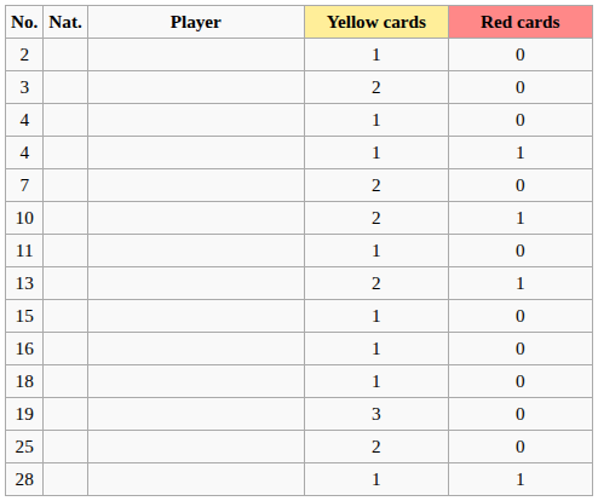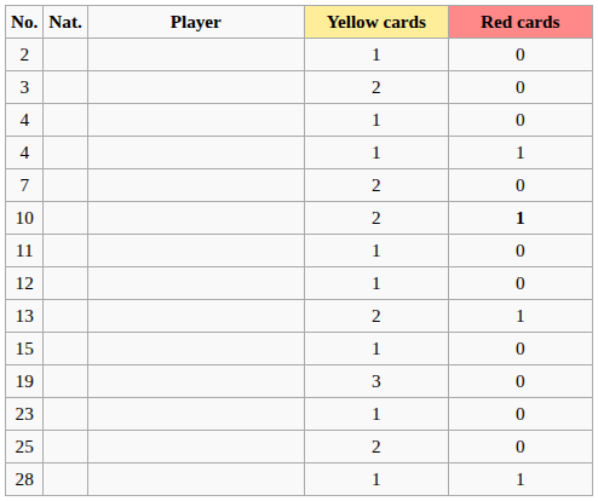10 | Red cards: normal -> bold
+ row: 12 | 1 | 0
- row: 16 | 1 | 0
- row: 18 | 1 | 0
+ row: 23 | 1 | 0
